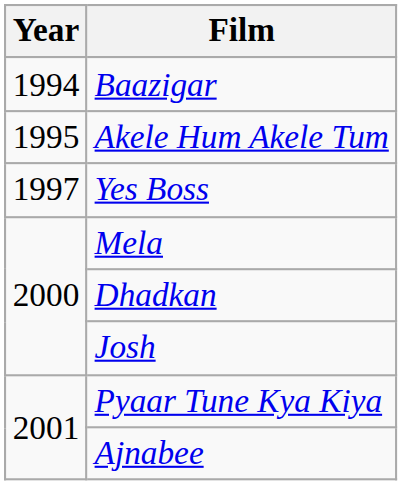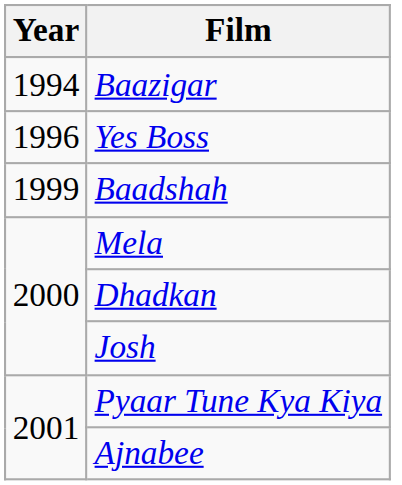- row: 1995 | Akele Hum Akele Tum
Yes Boss | Year: 1997 -> 1996
+ row: 1999 | Baadshah
